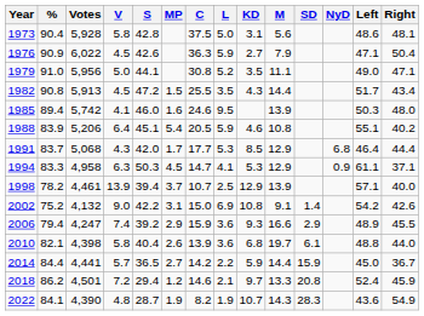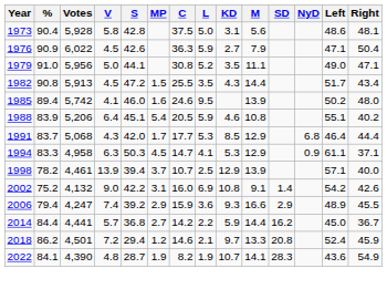1985 | Left: 50.3 -> 50.2
2002 | C: 15.0 -> 16.0
- row: 2010 | 82.1 | 4,398 | 5.8 | 40.4 | 2.6 | 13.9 | 3.6 | 6.8 | 19.7 | 6.1 | 48.8 | 44.0
2014 | S: 36.5 -> 36.8
2014 | SD: 15.9 -> 16.2
2022 | M: 14.3 -> 14.1
